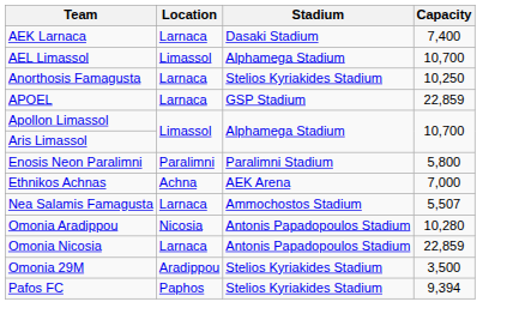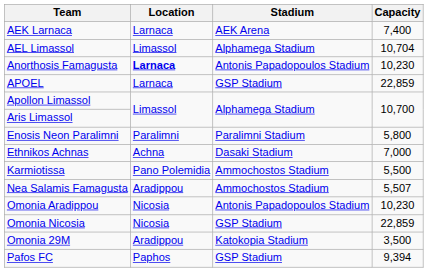AEK Larnaca | Stadium: Dasaki Stadium -> AEK Arena
AEL Limassol | Capacity: 10,700 -> 10,704
Anorthosis Famagusta | Location: normal -> bold
Anorthosis Famagusta | Stadium: Stelios Kyriakides Stadium -> Antonis Papadopoulos Stadium
Anorthosis Famagusta | Capacity: 10,250 -> 10,230
Ethnikos Achnas | Stadium: AEK Arena -> Dasaki Stadium
+ row: Karmiotissa | Pano Polemidia | Ammochostos Stadium | 5,500
Nea Salamis Famagusta | Location: Larnaca -> Aradippou
Omonia Aradippou | Capacity: 10,280 -> 10,230
Omonia Nicosia | Location: Larnaca -> Nicosia
Omonia Nicosia | Stadium: Antonis Papadopoulos Stadium -> GSP Stadium
Omonia 29M | Stadium: Stelios Kyriakides Stadium -> Katokopia Stadium
Pafos FC | Stadium: Stelios Kyriakides Stadium -> GSP Stadium
